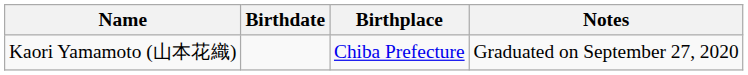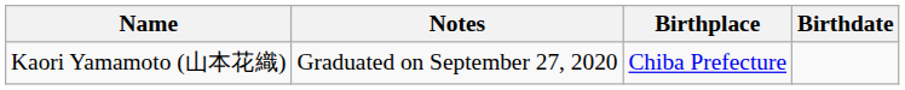columns swapped: Birthdate <-> Notes
